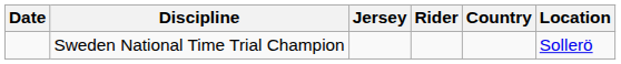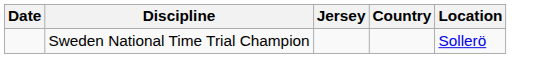- column: Rider
